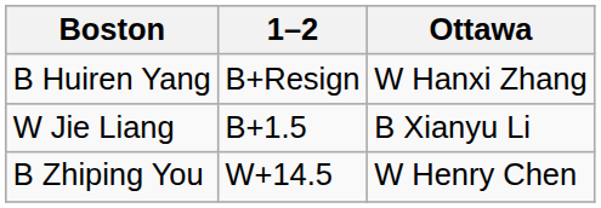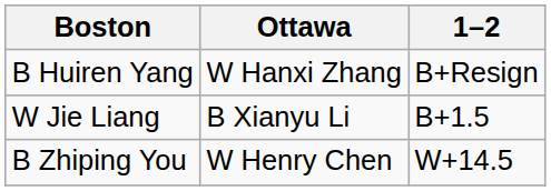columns swapped: 1–2 <-> Ottawa
